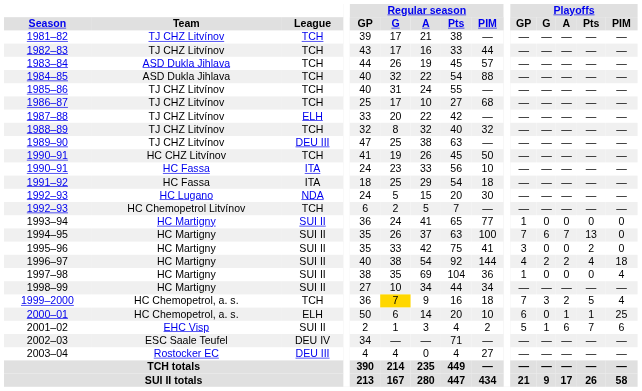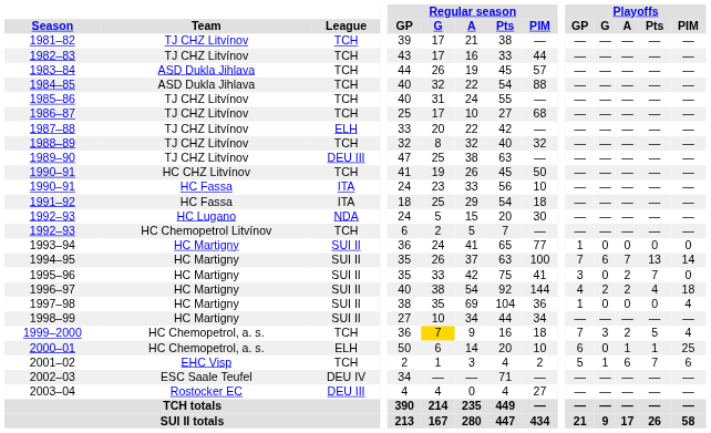1994–95 | Playoffs / PIM: 0 -> 14
1995–96 | Playoffs / A: 0 -> 2
1995–96 | Playoffs / Pts: 2 -> 7
2001–02 | League: SUI II -> TCH
